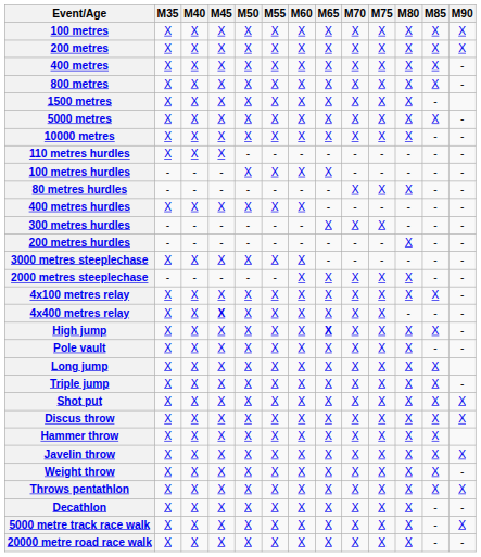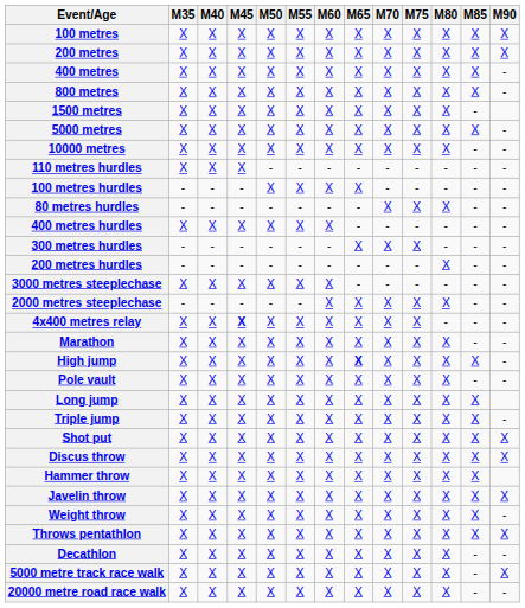- row: 4x100 metres relay | X | X | X | X | X | X | X | X | X | X | X | -
+ row: Marathon | X | X | X | X | X | X | X | X | X | X | - | -
